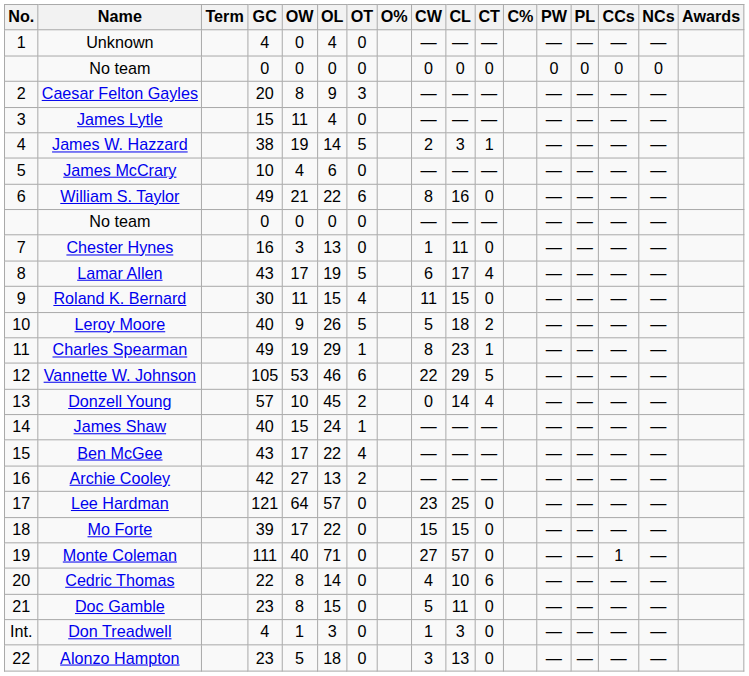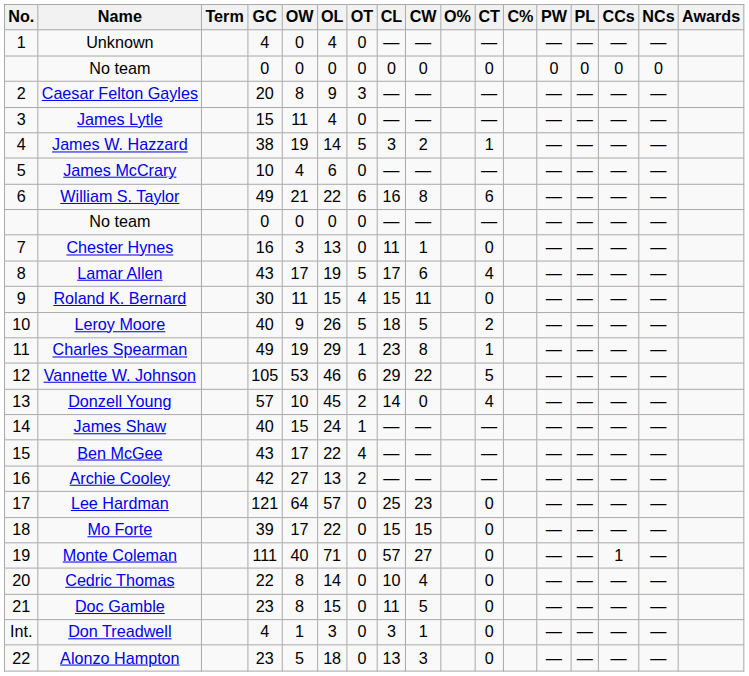columns swapped: O% <-> CL
William S. Taylor | CT: 0 -> 6
Cedric Thomas | CT: 6 -> 0
